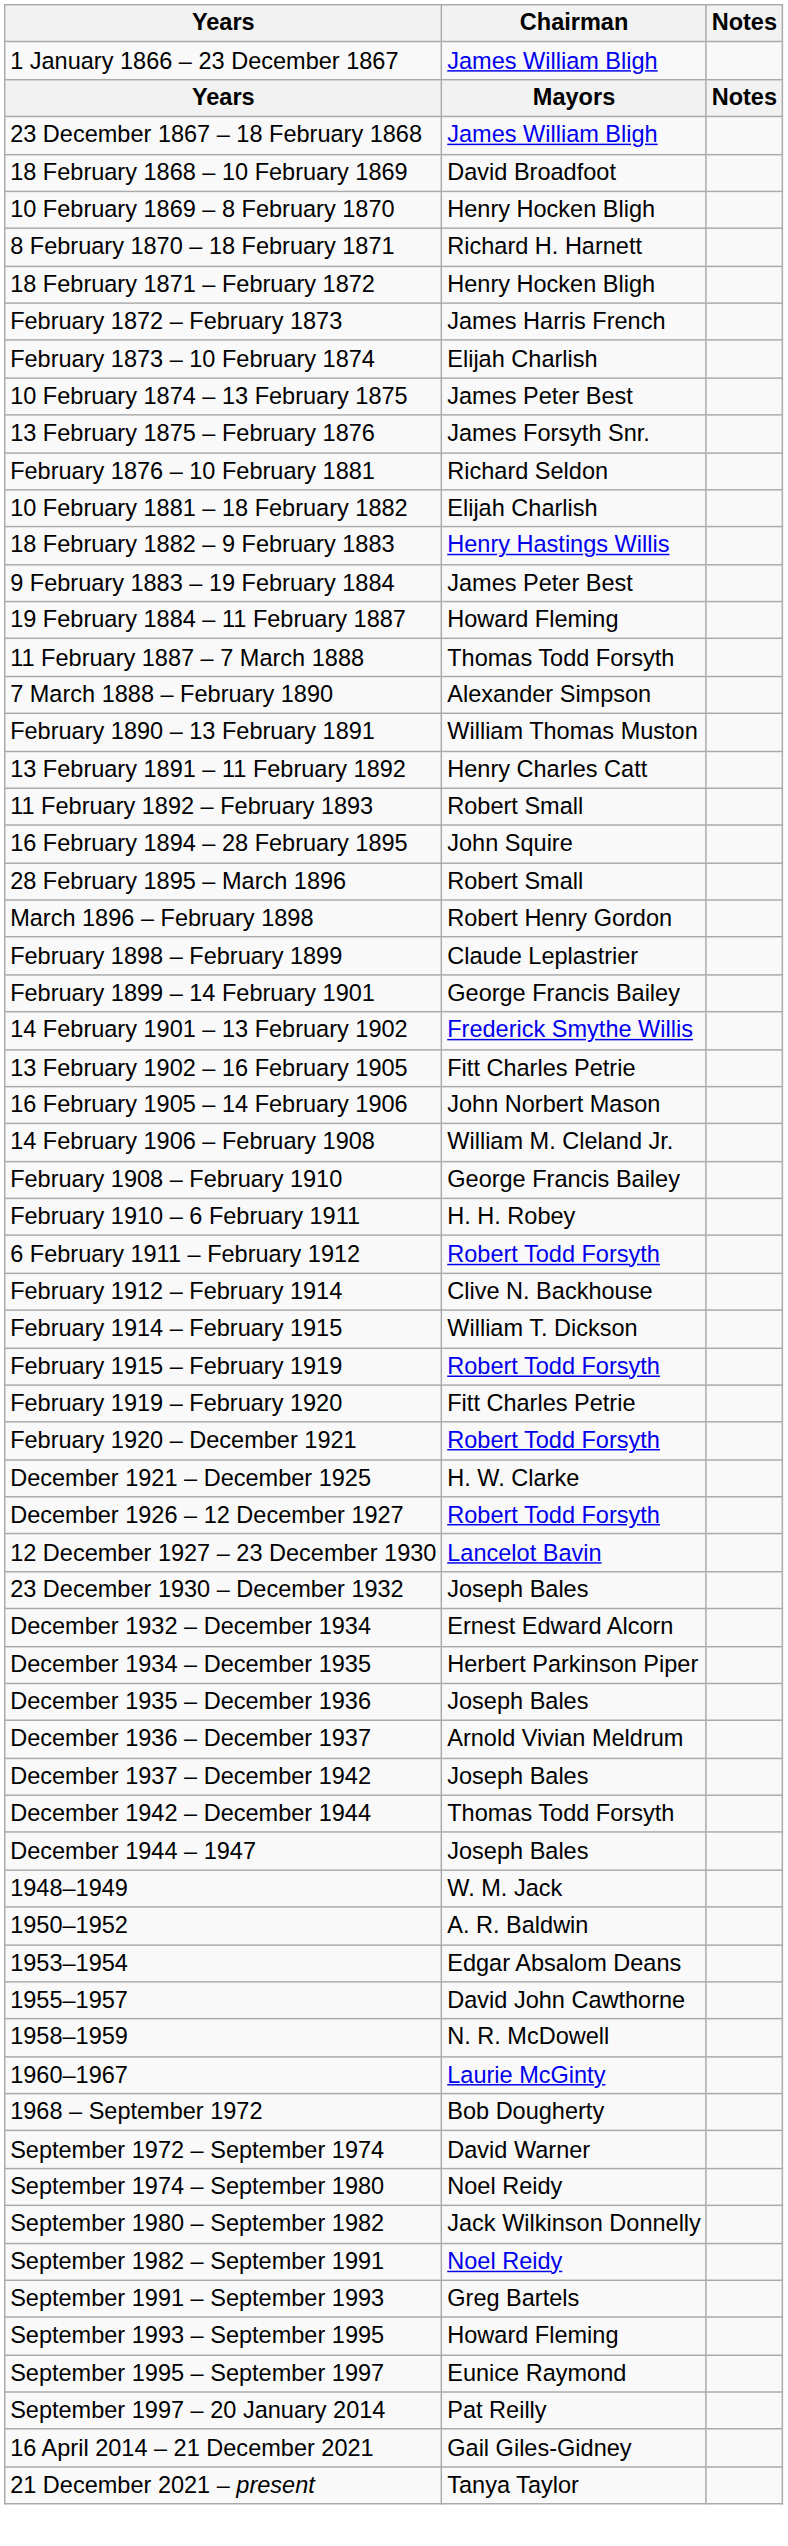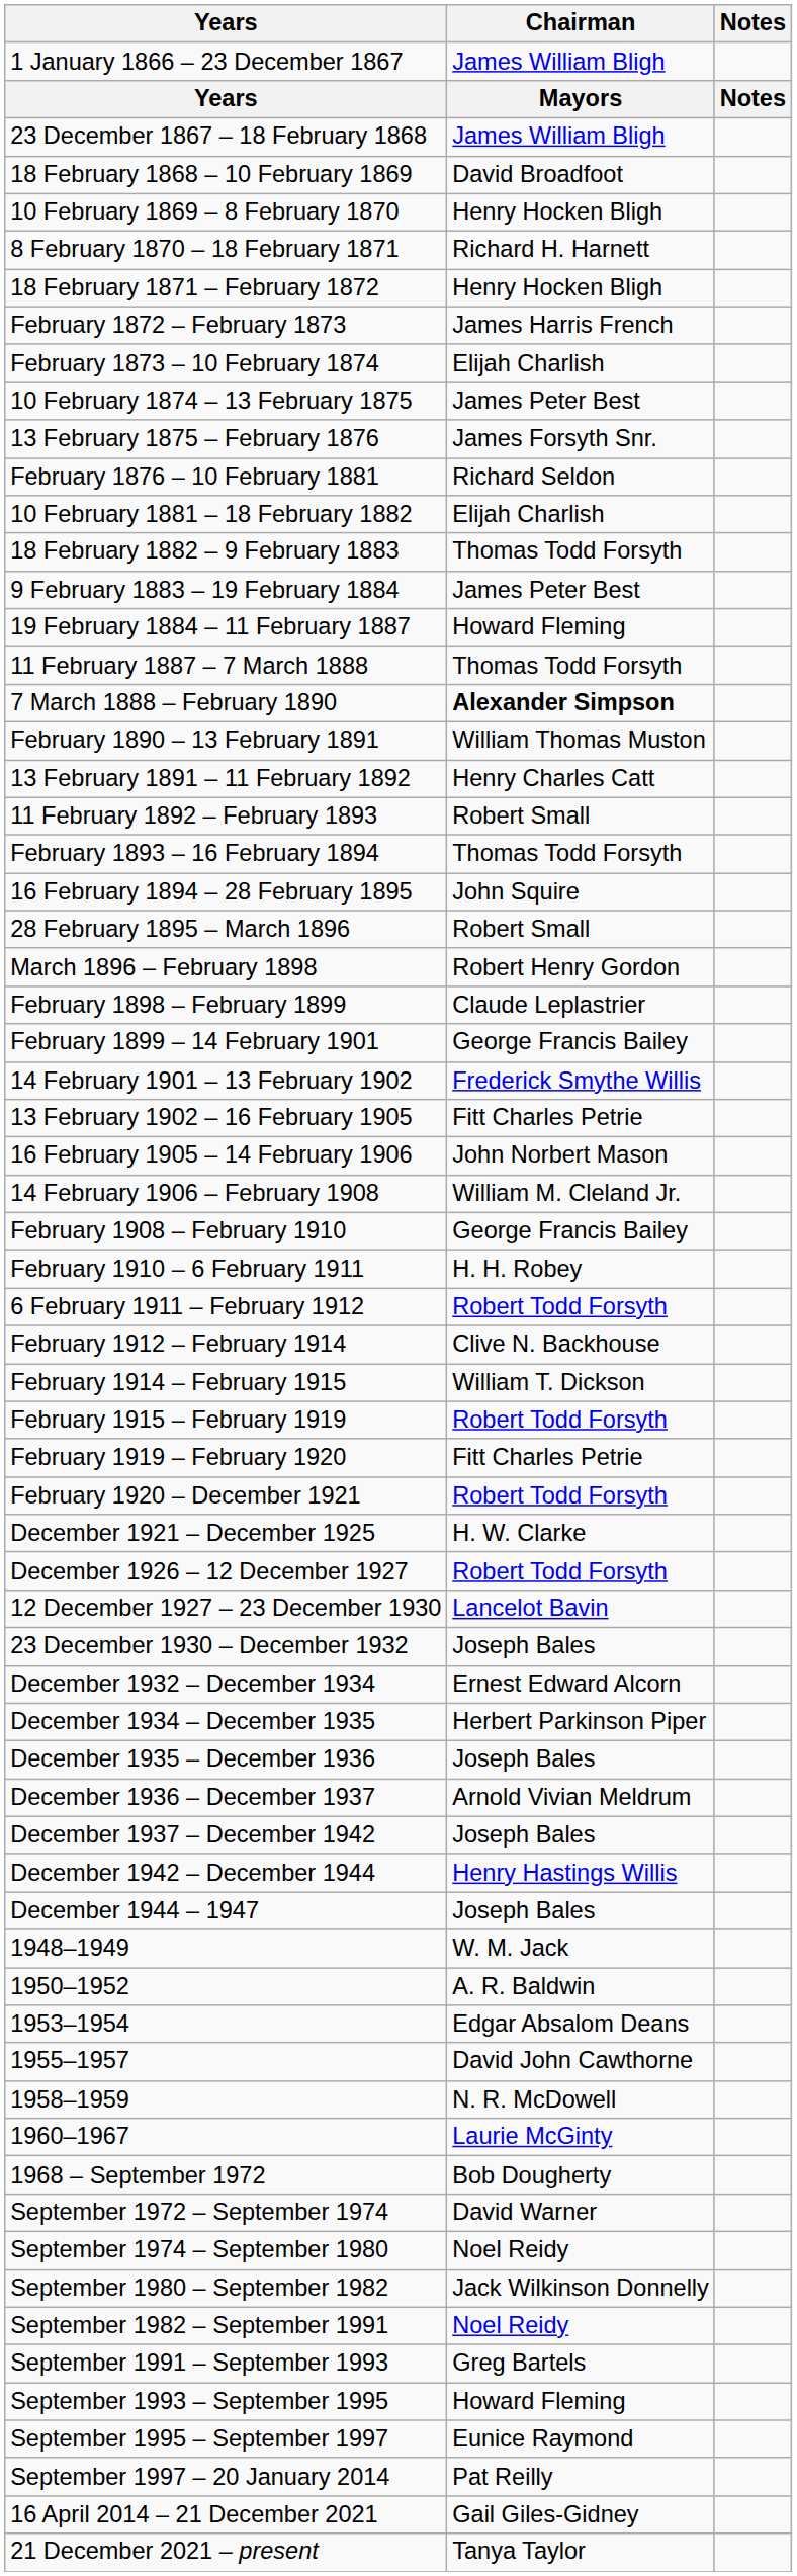18 February 1882 – 9 February 1883 | Chairman: Henry Hastings Willis -> Thomas Todd Forsyth
7 March 1888 – February 1890 | Chairman: normal -> bold
+ row: February 1893 – 16 February 1894 | Thomas Todd Forsyth
December 1942 – December 1944 | Chairman: Thomas Todd Forsyth -> Henry Hastings Willis
